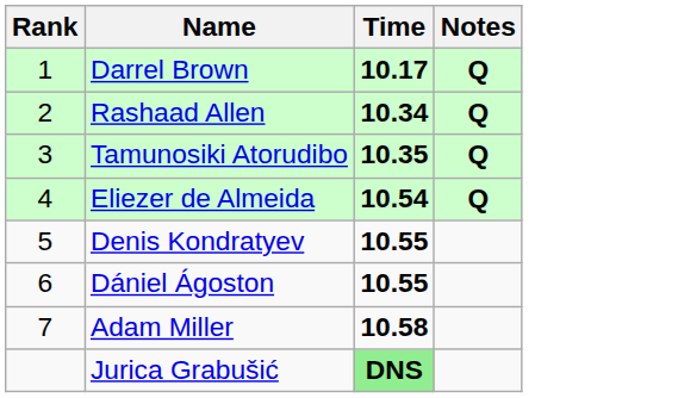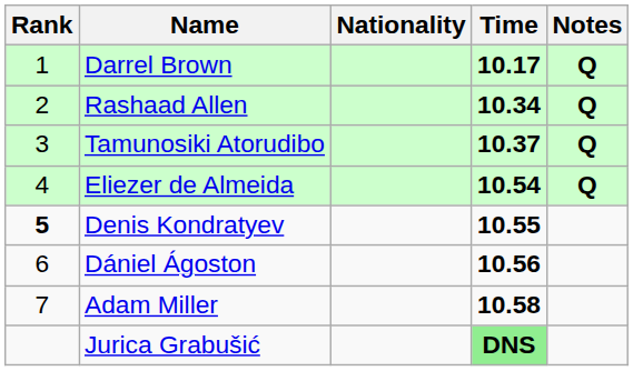+ column: Nationality
Tamunosiki Atorudibo | Time: 10.35 -> 10.37
Denis Kondratyev | Rank: normal -> bold
Dániel Ágoston | Time: 10.55 -> 10.56
